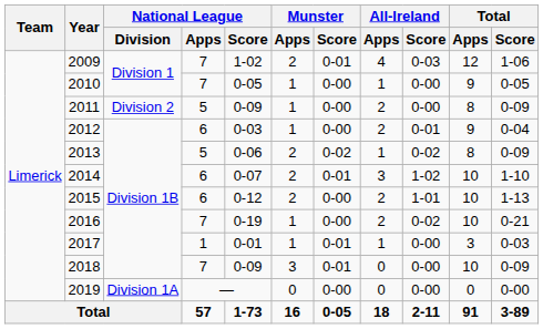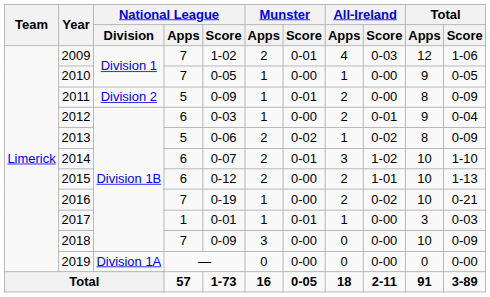2011 | Munster / Score: 0-00 -> 0-01
2018 | Munster / Score: 0-01 -> 0-00
